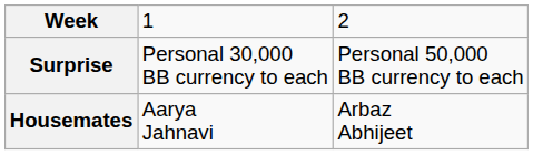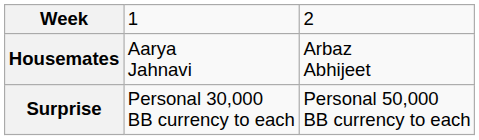rows swapped: Housemates <-> Surprise
